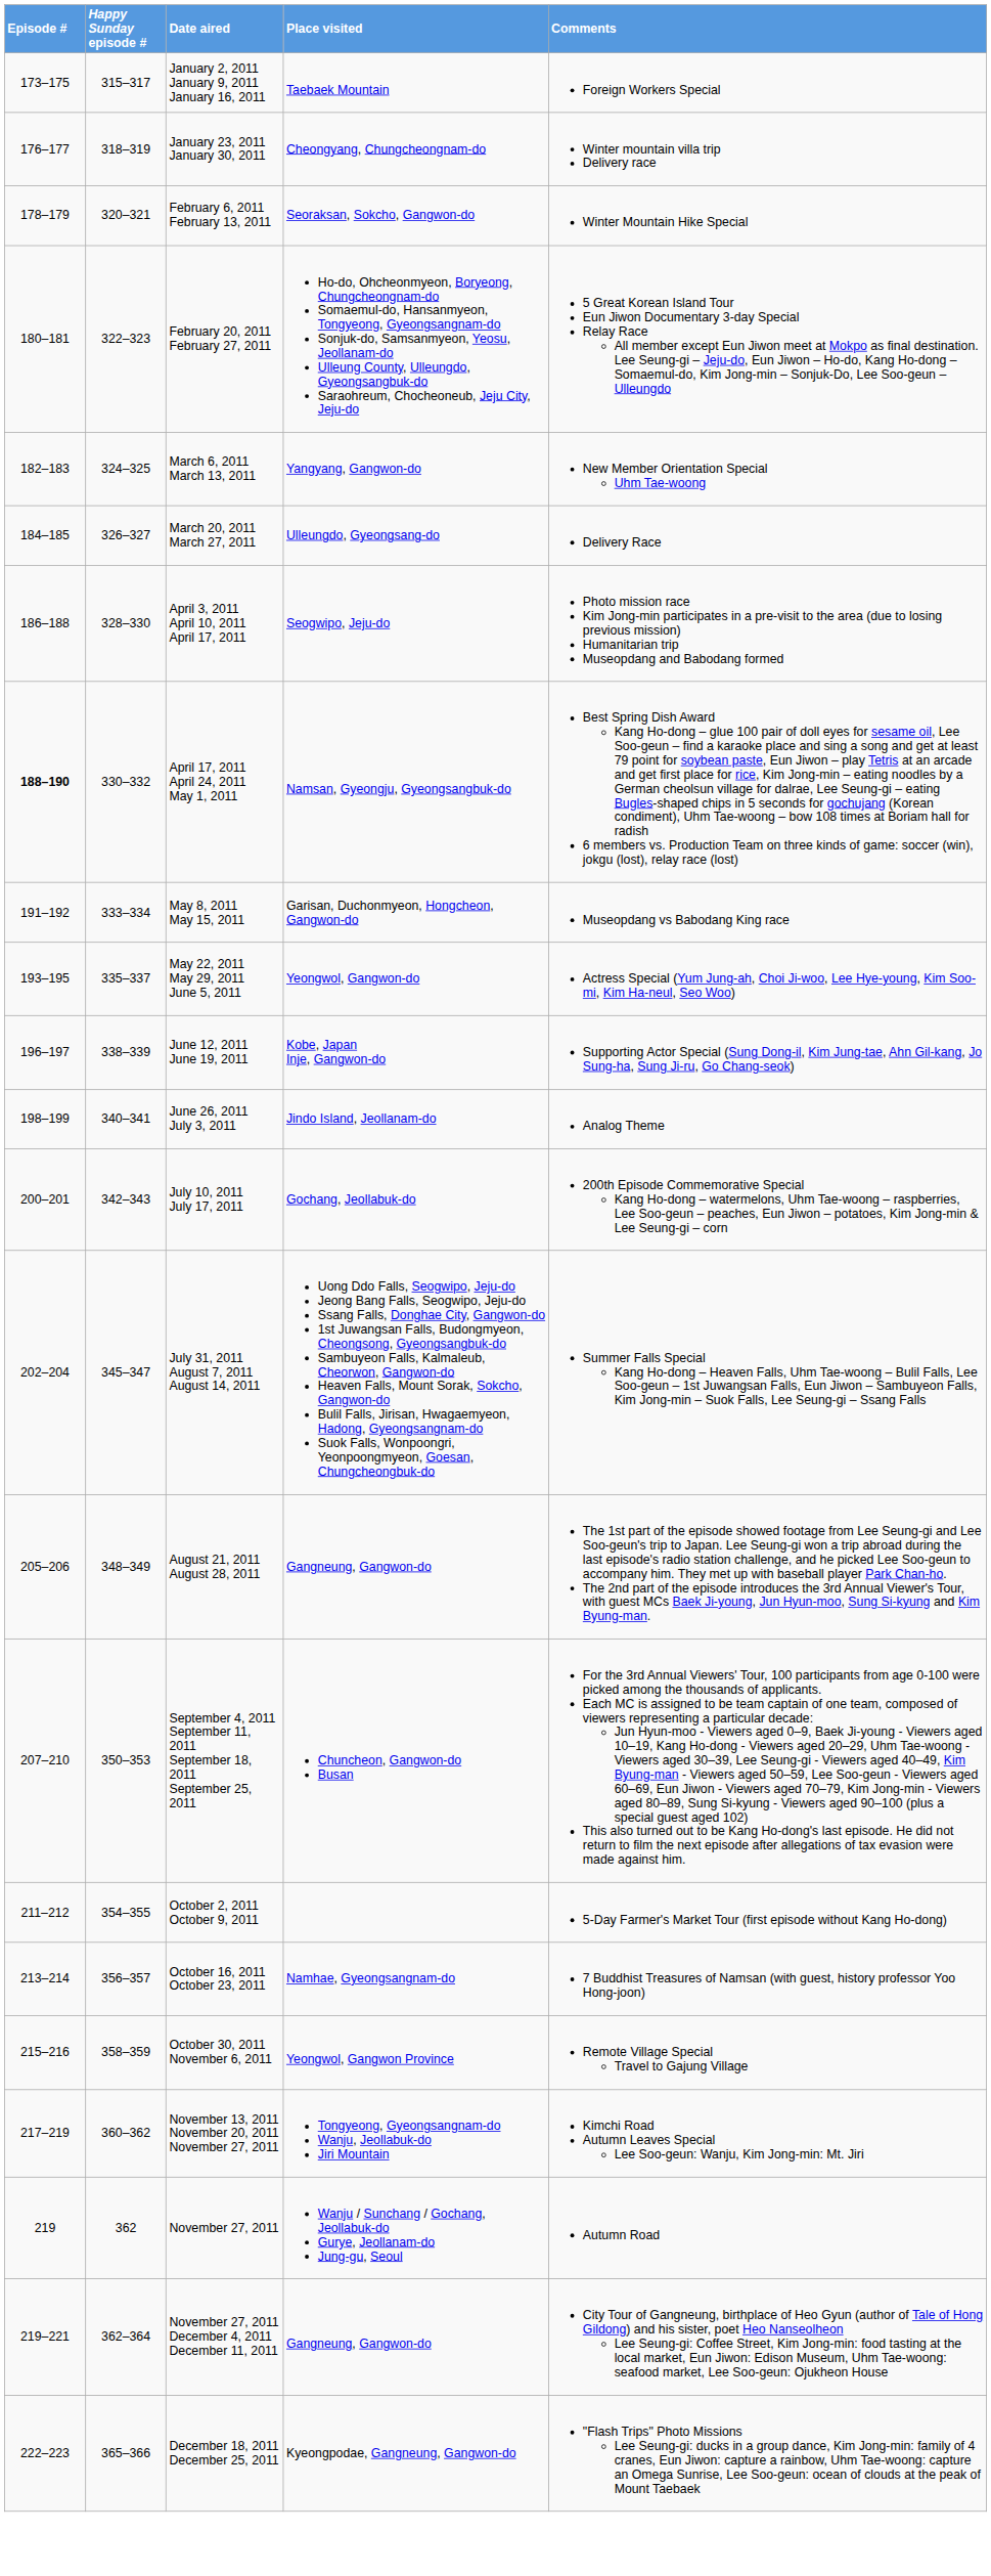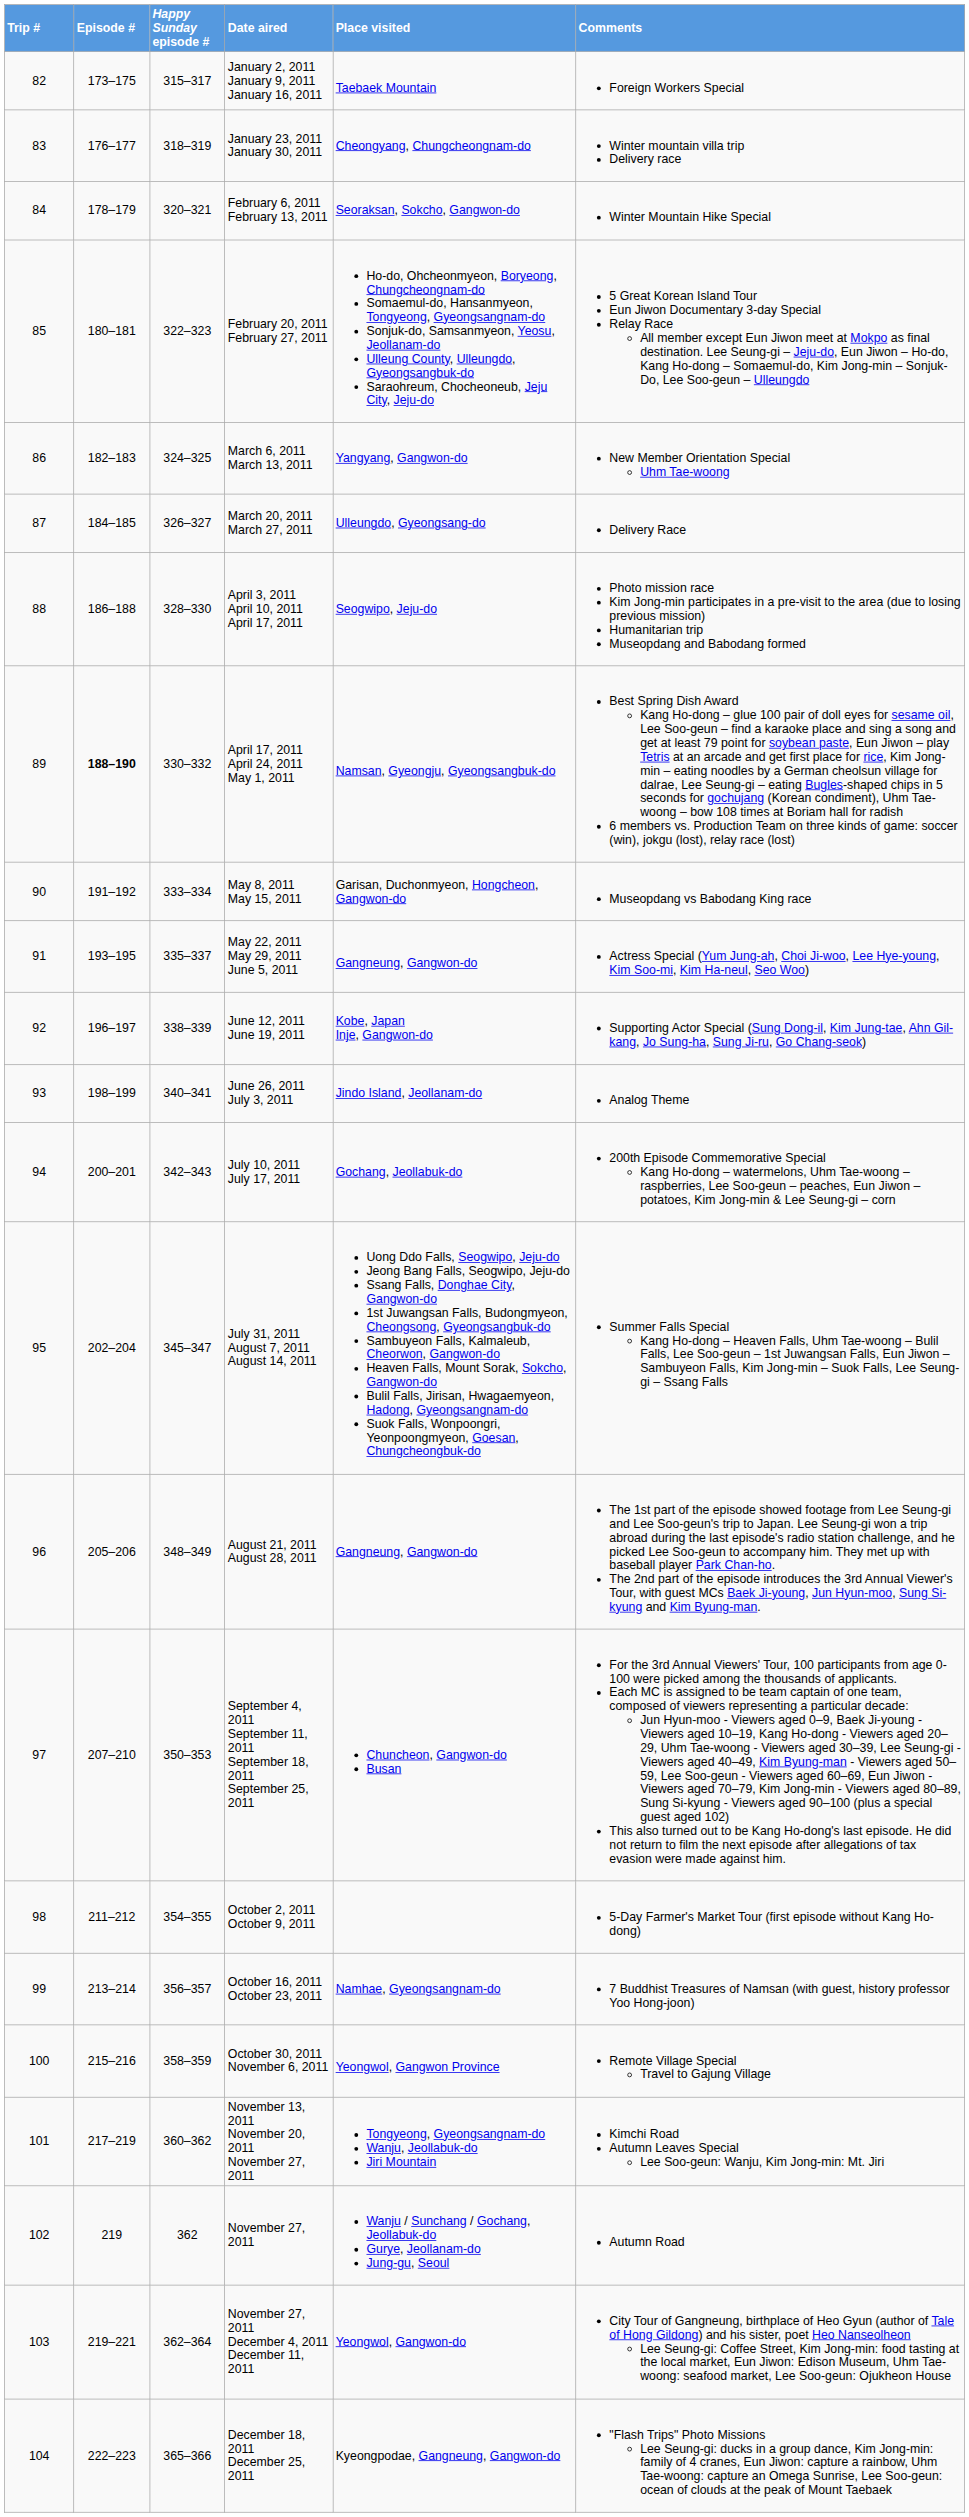+ column: Trip # | 82 | 83 | 84 | 85 | 86 | 87 | 88 | 89 | 90 | 91 | 92 | 93 | 94 | 95 | 96 | 97 | 98 | 99 | 100 | 101 | 102 | 103 | 104
May 22, 2011 May 29, 2011 June 5, 2011 | Place visited: Yeongwol, Gangwon-do -> Gangneung, Gangwon-do
November 27, 2011 December 4, 2011 December 11, 2011 | Place visited: Gangneung, Gangwon-do -> Yeongwol, Gangwon-do
